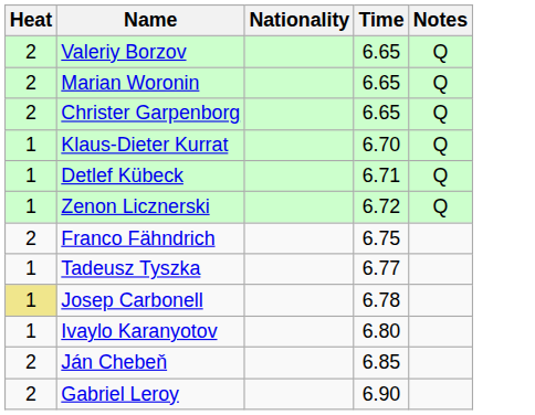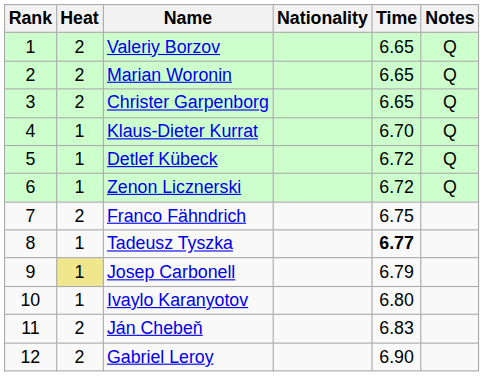+ column: Rank | 1 | 2 | 3 | 4 | 5 | 6 | 7 | 8 | 9 | 10 | 11 | 12
Detlef Kübeck | Time: 6.71 -> 6.72
Tadeusz Tyszka | Time: normal -> bold
Josep Carbonell | Time: 6.78 -> 6.79
Ján Chebeň | Time: 6.85 -> 6.83
